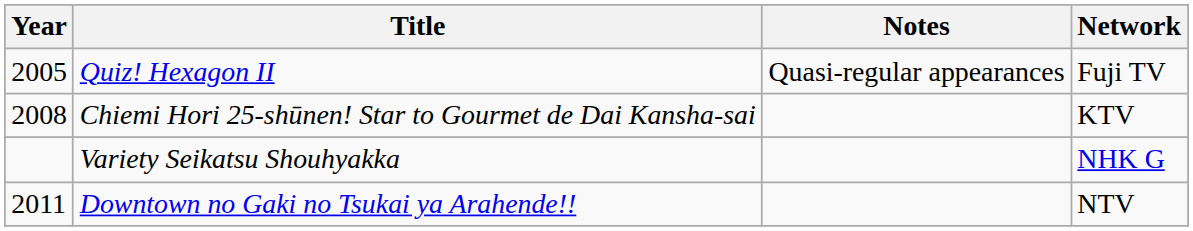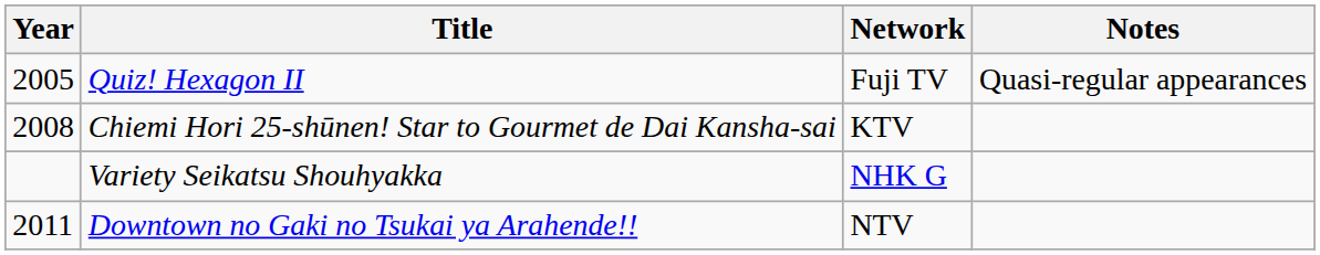columns swapped: Network <-> Notes
